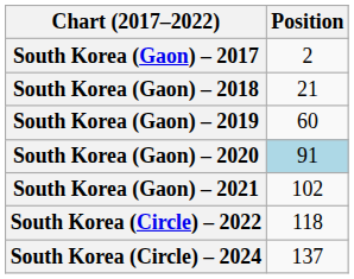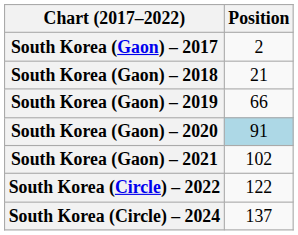South Korea (Gaon) – 2019 | Position: 60 -> 66
South Korea (Circle) – 2022 | Position: 118 -> 122
